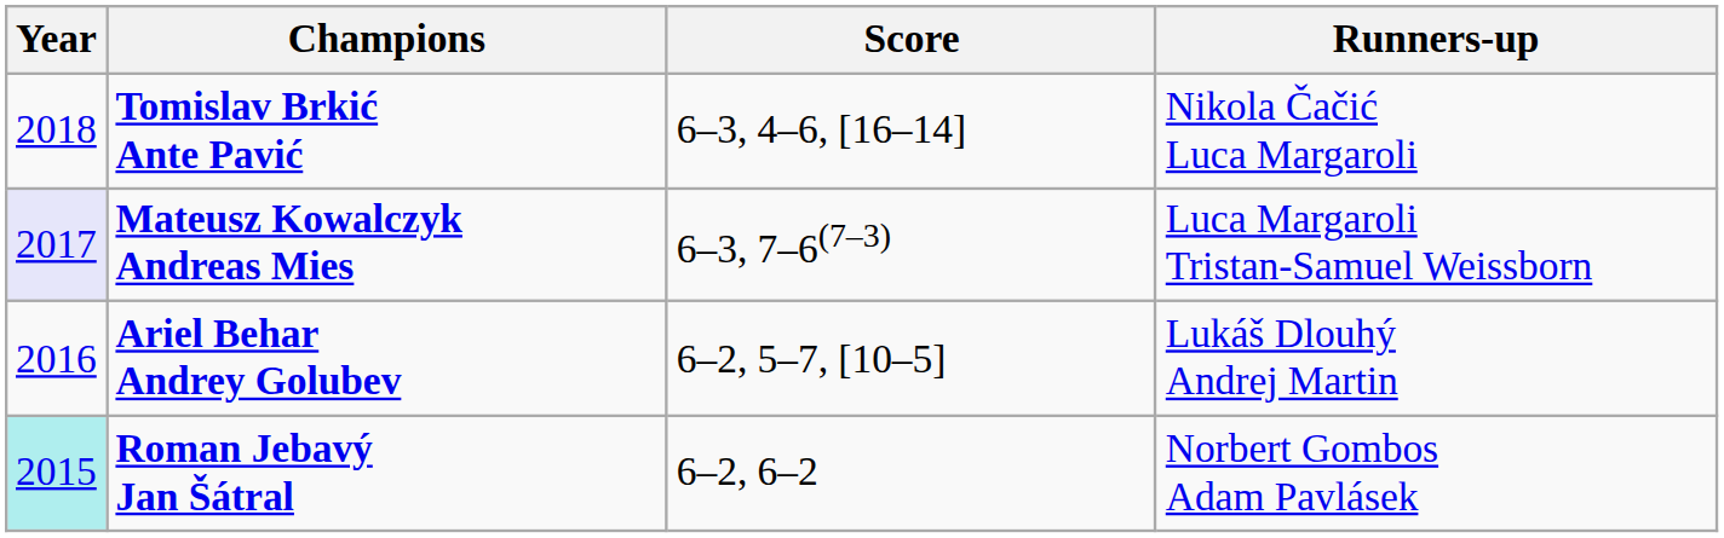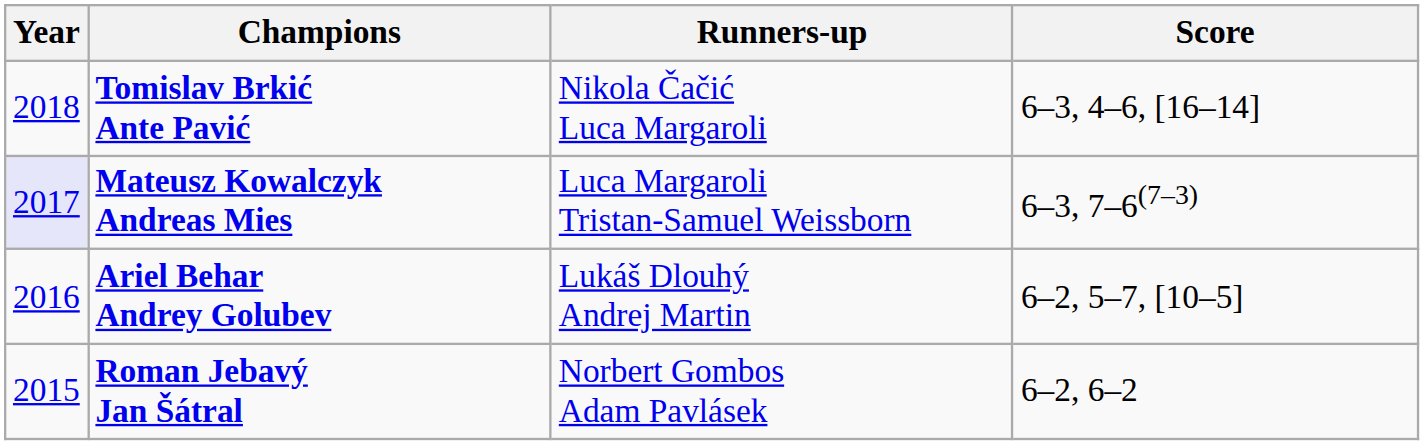columns swapped: Runners-up <-> Score
Roman Jebavý Jan Šátral | Year: paleturquoise background -> no background
